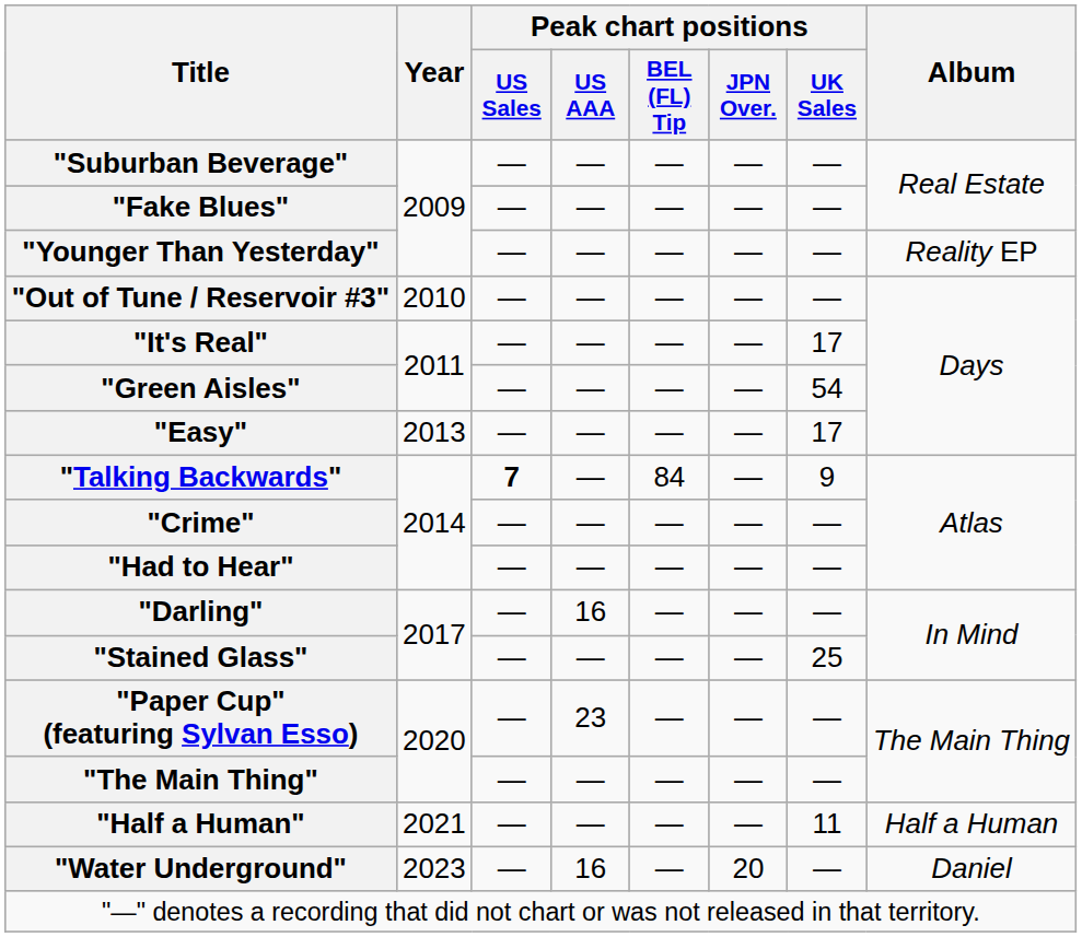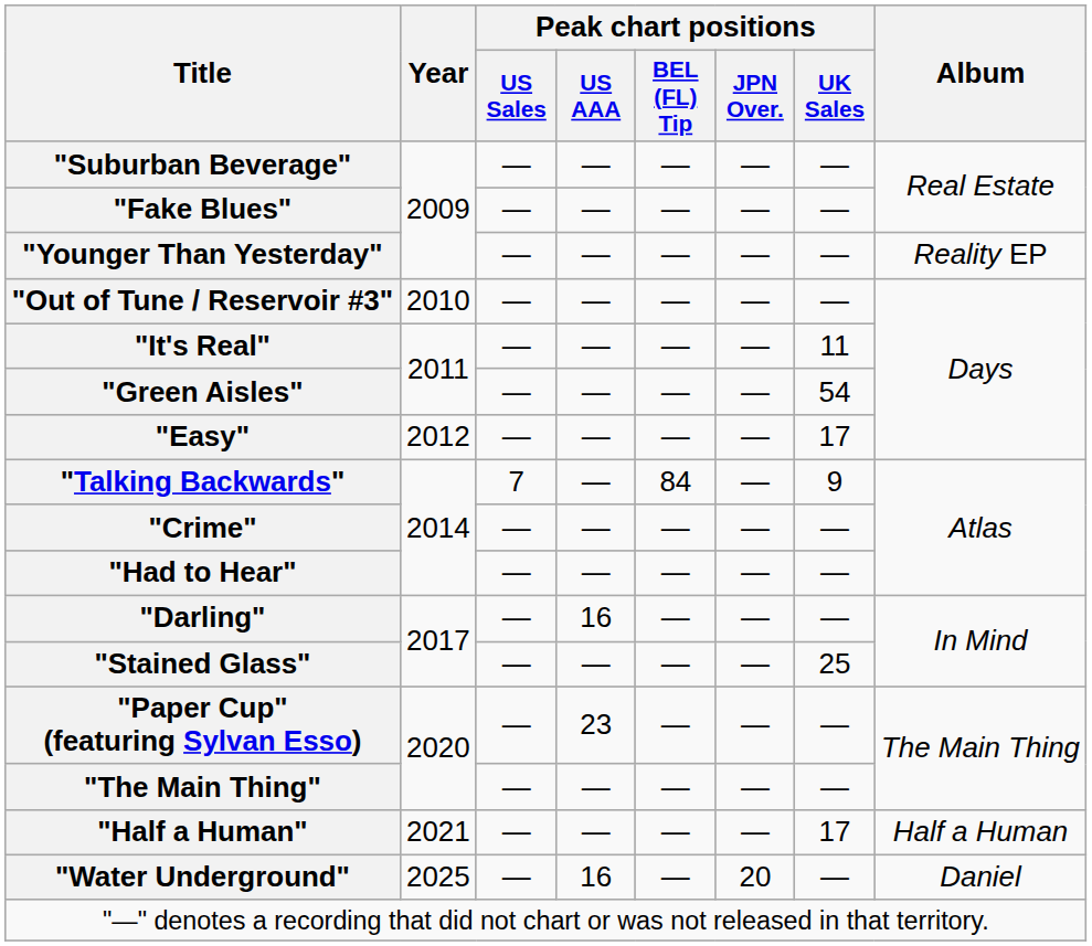"It's Real" | Peak chart positions / UK Sales: 17 -> 11
"Easy" | Year: 2013 -> 2012
"Talking Backwards" | Peak chart positions / US Sales: bold -> normal
"Half a Human" | Peak chart positions / UK Sales: 11 -> 17
"Water Underground" | Year: 2023 -> 2025
